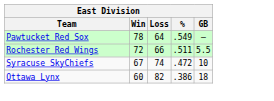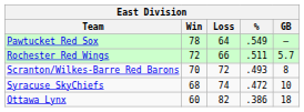Rochester Red Wings | GB: 5.5 -> 5.7
+ row: Scranton/Wilkes-Barre Red Barons | 70 | 72 | .493 | 8
Syracuse SkyChiefs | Win: 67 -> 68
